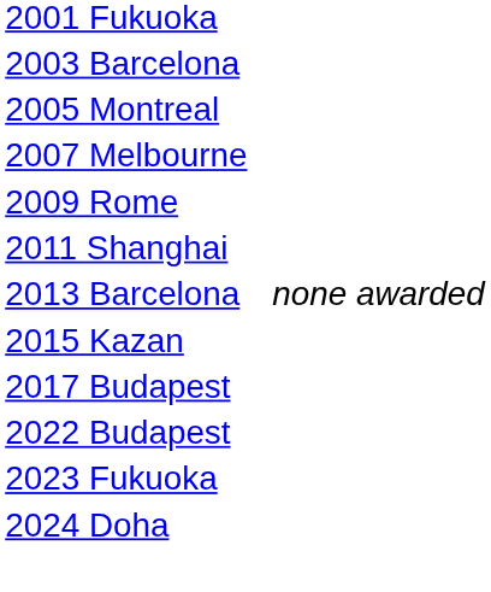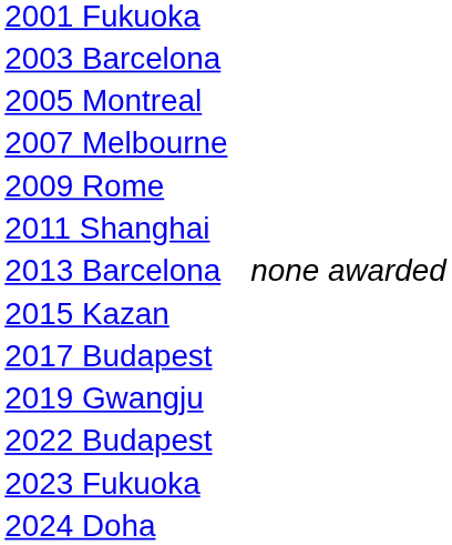+ row: 2019 Gwangju
